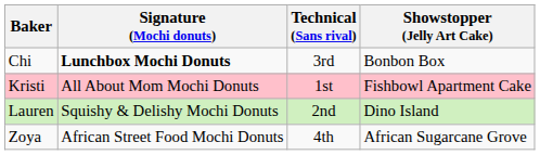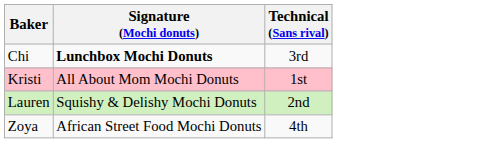- column: Showstopper (Jelly Art Cake) | Bonbon Box | Fishbowl Apartment Cake | Dino Island | African Sugarcane Grove
